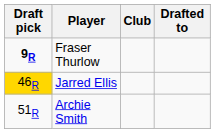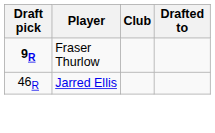Jarred Ellis | Draft pick: gold background -> no background
- row: 51R | Archie Smith
